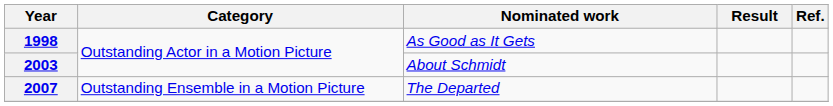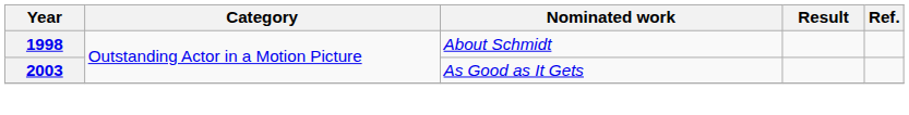1998 | Nominated work: As Good as It Gets -> About Schmidt
2003 | Nominated work: About Schmidt -> As Good as It Gets
- row: 2007 | Outstanding Ensemble in a Motion Picture | The Departed
